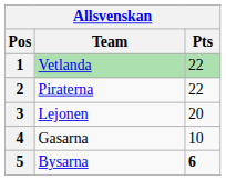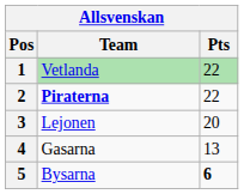2 | Team: normal -> bold
4 | Pts: 10 -> 13
